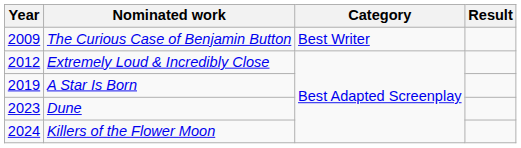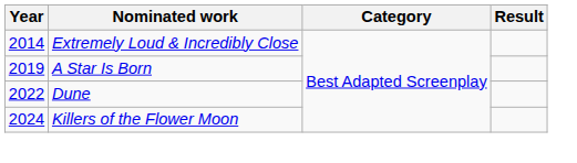- row: 2009 | The Curious Case of Benjamin Button | Best Writer
Extremely Loud & Incredibly Close | Year: 2012 -> 2014
Dune | Year: 2023 -> 2022
